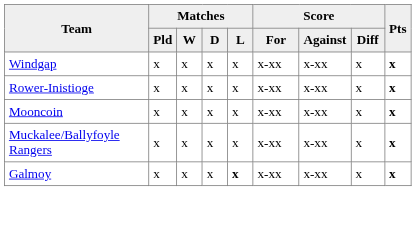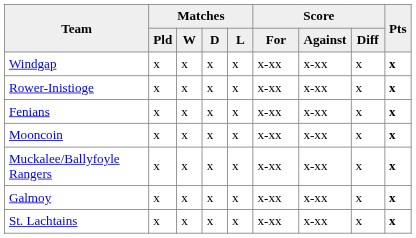+ row: Fenians | x | x | x | x | x-xx | x-xx | x | x
Galmoy | Matches / L: bold -> normal
+ row: St. Lachtains | x | x | x | x | x-xx | x-xx | x | x
